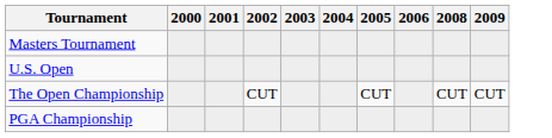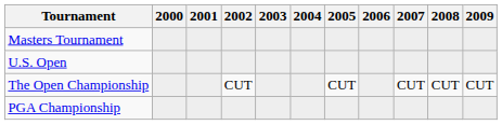+ column: 2007 | CUT
